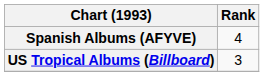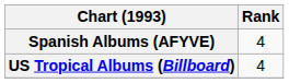US Tropical Albums (Billboard) | Rank: 3 -> 4
